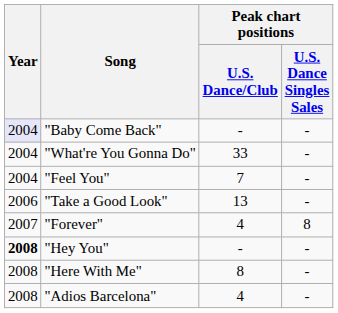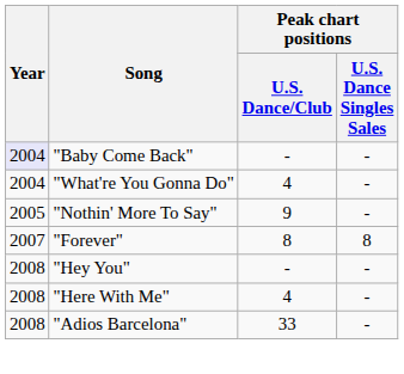"What're You Gonna Do" | Peak chart positions / U.S. Dance/Club: 33 -> 4
- row: 2004 | "Feel You" | 7 | -
+ row: 2005 | "Nothin' More To Say" | 9 | -
- row: 2006 | "Take a Good Look" | 13 | -
"Forever" | Peak chart positions / U.S. Dance/Club: 4 -> 8
"Hey You" | Year: bold -> normal
"Here With Me" | Peak chart positions / U.S. Dance/Club: 8 -> 4
"Adios Barcelona" | Peak chart positions / U.S. Dance/Club: 4 -> 33
